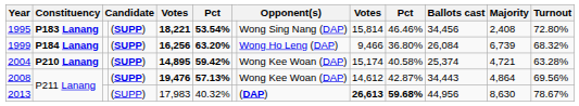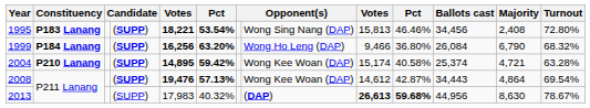1995 | column 9: 15,814 -> 15,813
1999 | Majority: 6,739 -> 6,790
2008 | Turnout: 69.56% -> 69.54%
